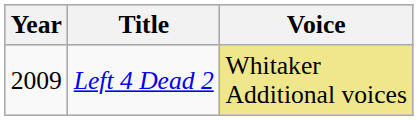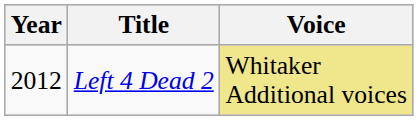Left 4 Dead 2 | Year: 2009 -> 2012
